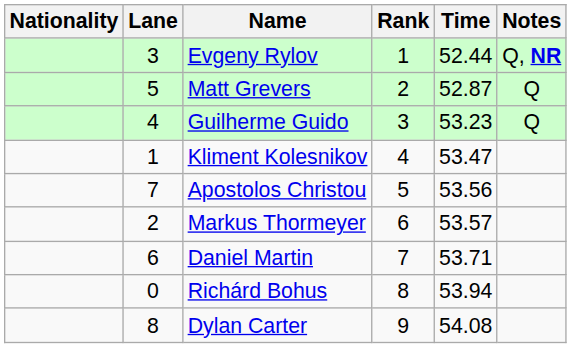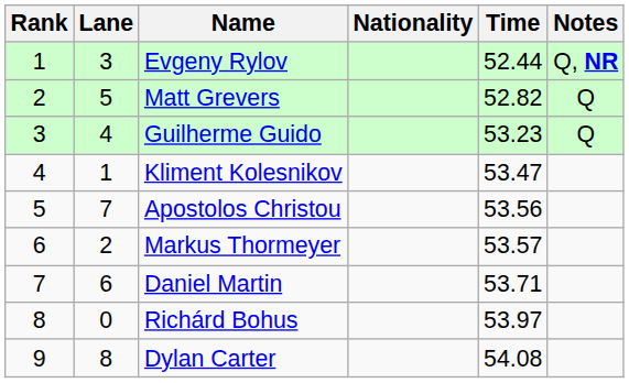columns swapped: Rank <-> Nationality
Matt Grevers | Time: 52.87 -> 52.82
Richárd Bohus | Time: 53.94 -> 53.97
